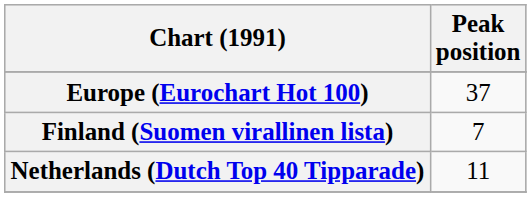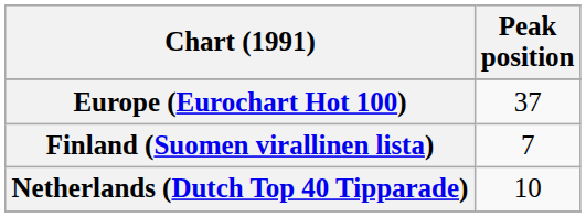Netherlands (Dutch Top 40 Tipparade) | Peak position: 11 -> 10
